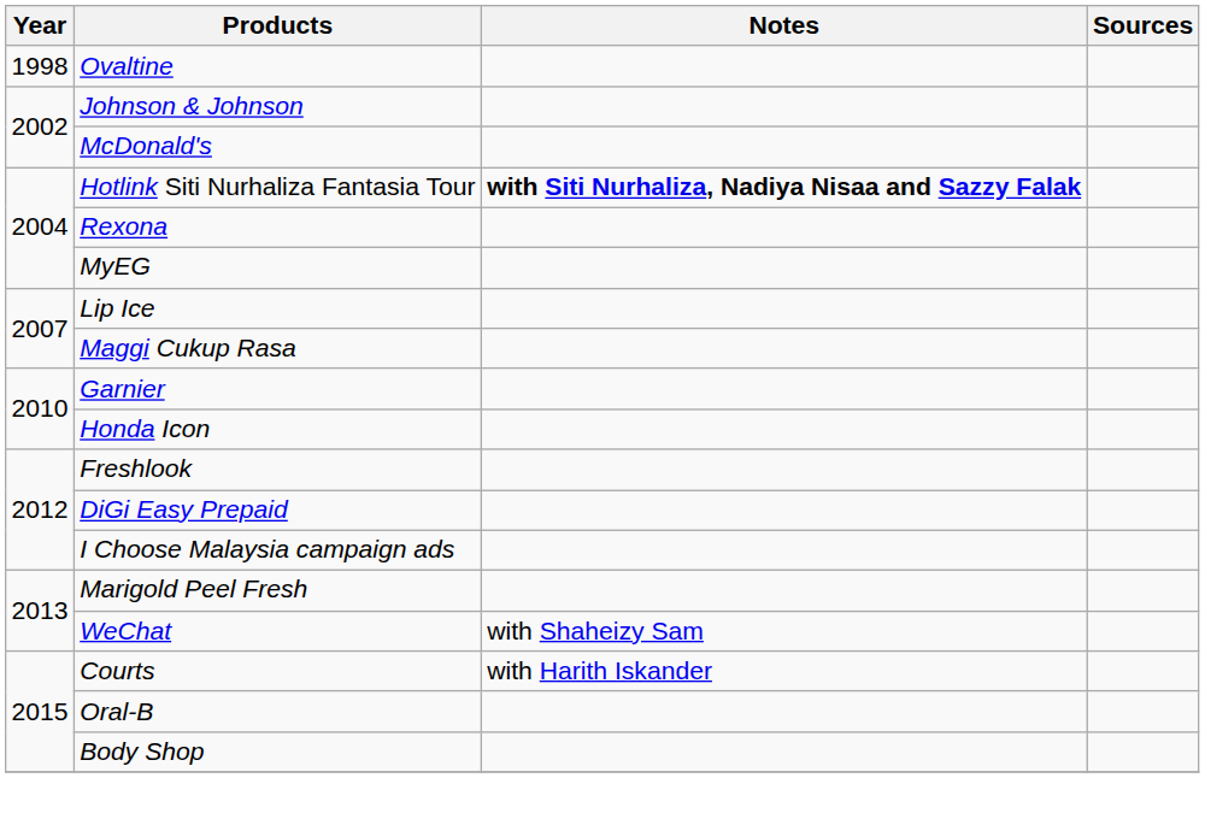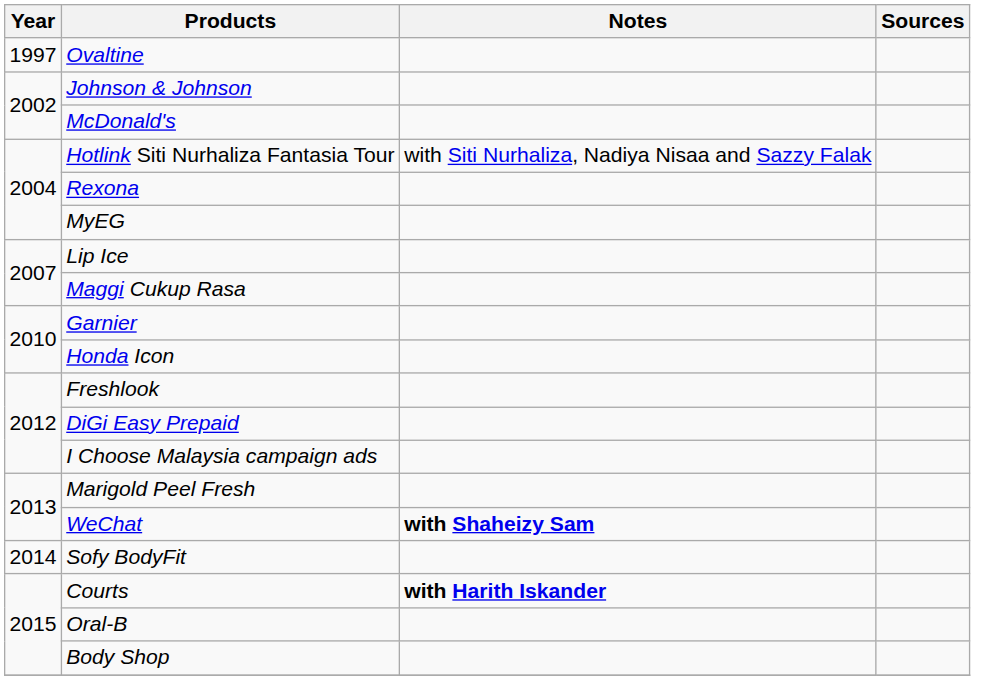Ovaltine | Year: 1998 -> 1997
Hotlink Siti Nurhaliza Fantasia Tour | Notes: bold -> normal
WeChat | Notes: normal -> bold
+ row: 2014 | Sofy BodyFit
Courts | Notes: normal -> bold
